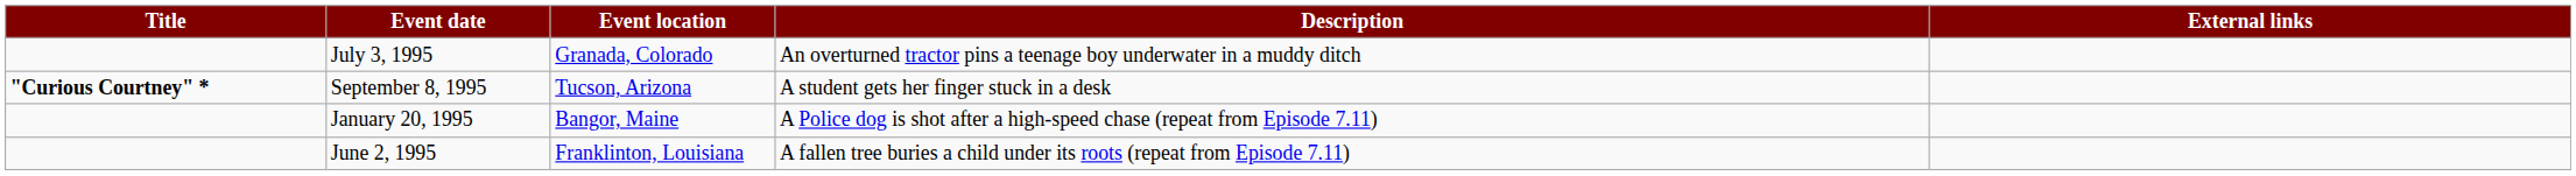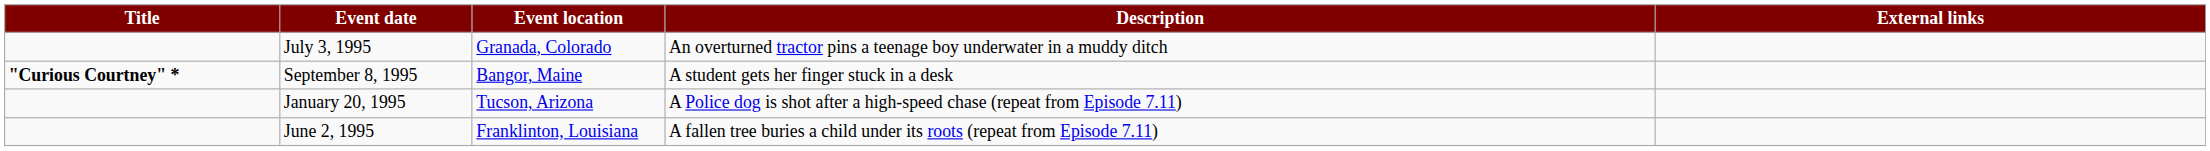September 8, 1995 | Event location: Tucson, Arizona -> Bangor, Maine
January 20, 1995 | Event location: Bangor, Maine -> Tucson, Arizona
